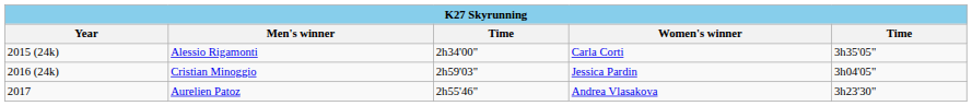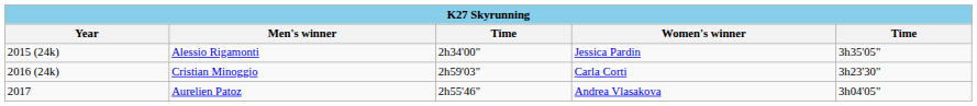Alessio Rigamonti | Women's winner: Carla Corti -> Jessica Pardin
Cristian Minoggio | Women's winner: Jessica Pardin -> Carla Corti
Cristian Minoggio | column 5: 3h04'05" -> 3h23'30"
Aurelien Patoz | column 5: 3h23'30" -> 3h04'05"
